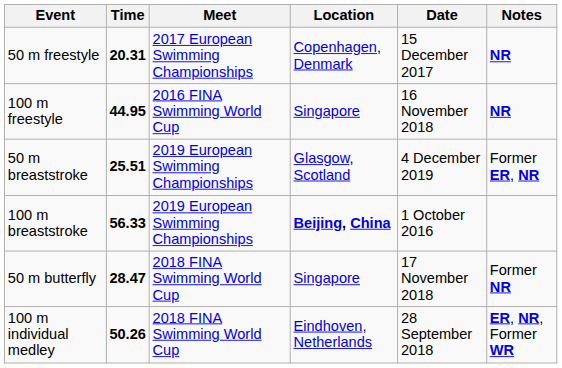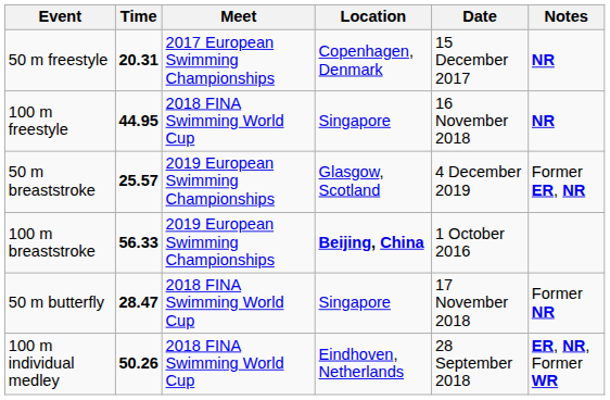100 m freestyle | Meet: 2016 FINA Swimming World Cup -> 2018 FINA Swimming World Cup
50 m breaststroke | Time: 25.51 -> 25.57
